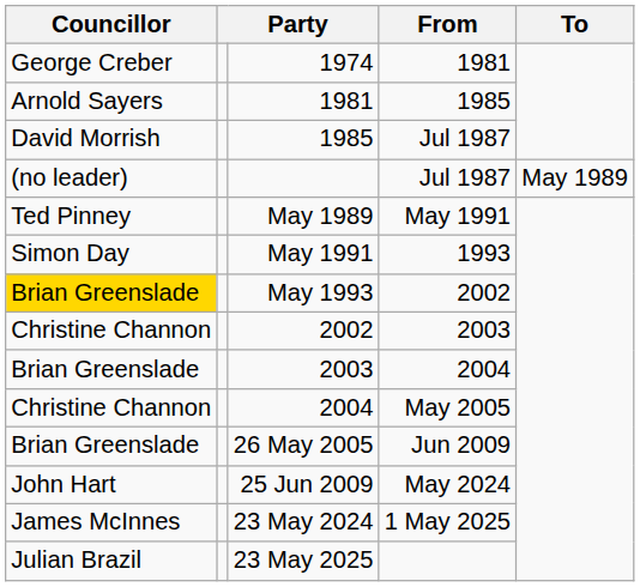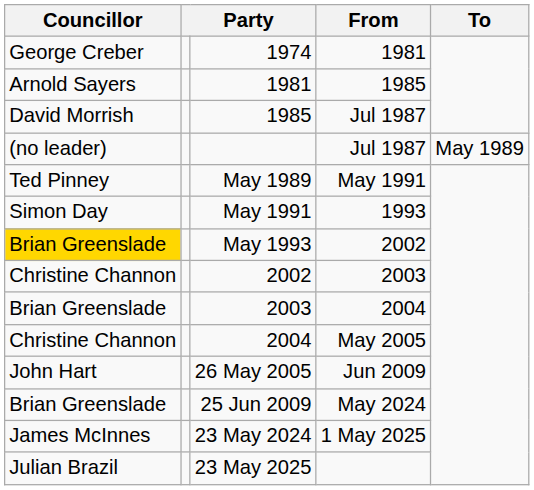26 May 2005 | Councillor: Brian Greenslade -> John Hart
25 Jun 2009 | Councillor: John Hart -> Brian Greenslade
